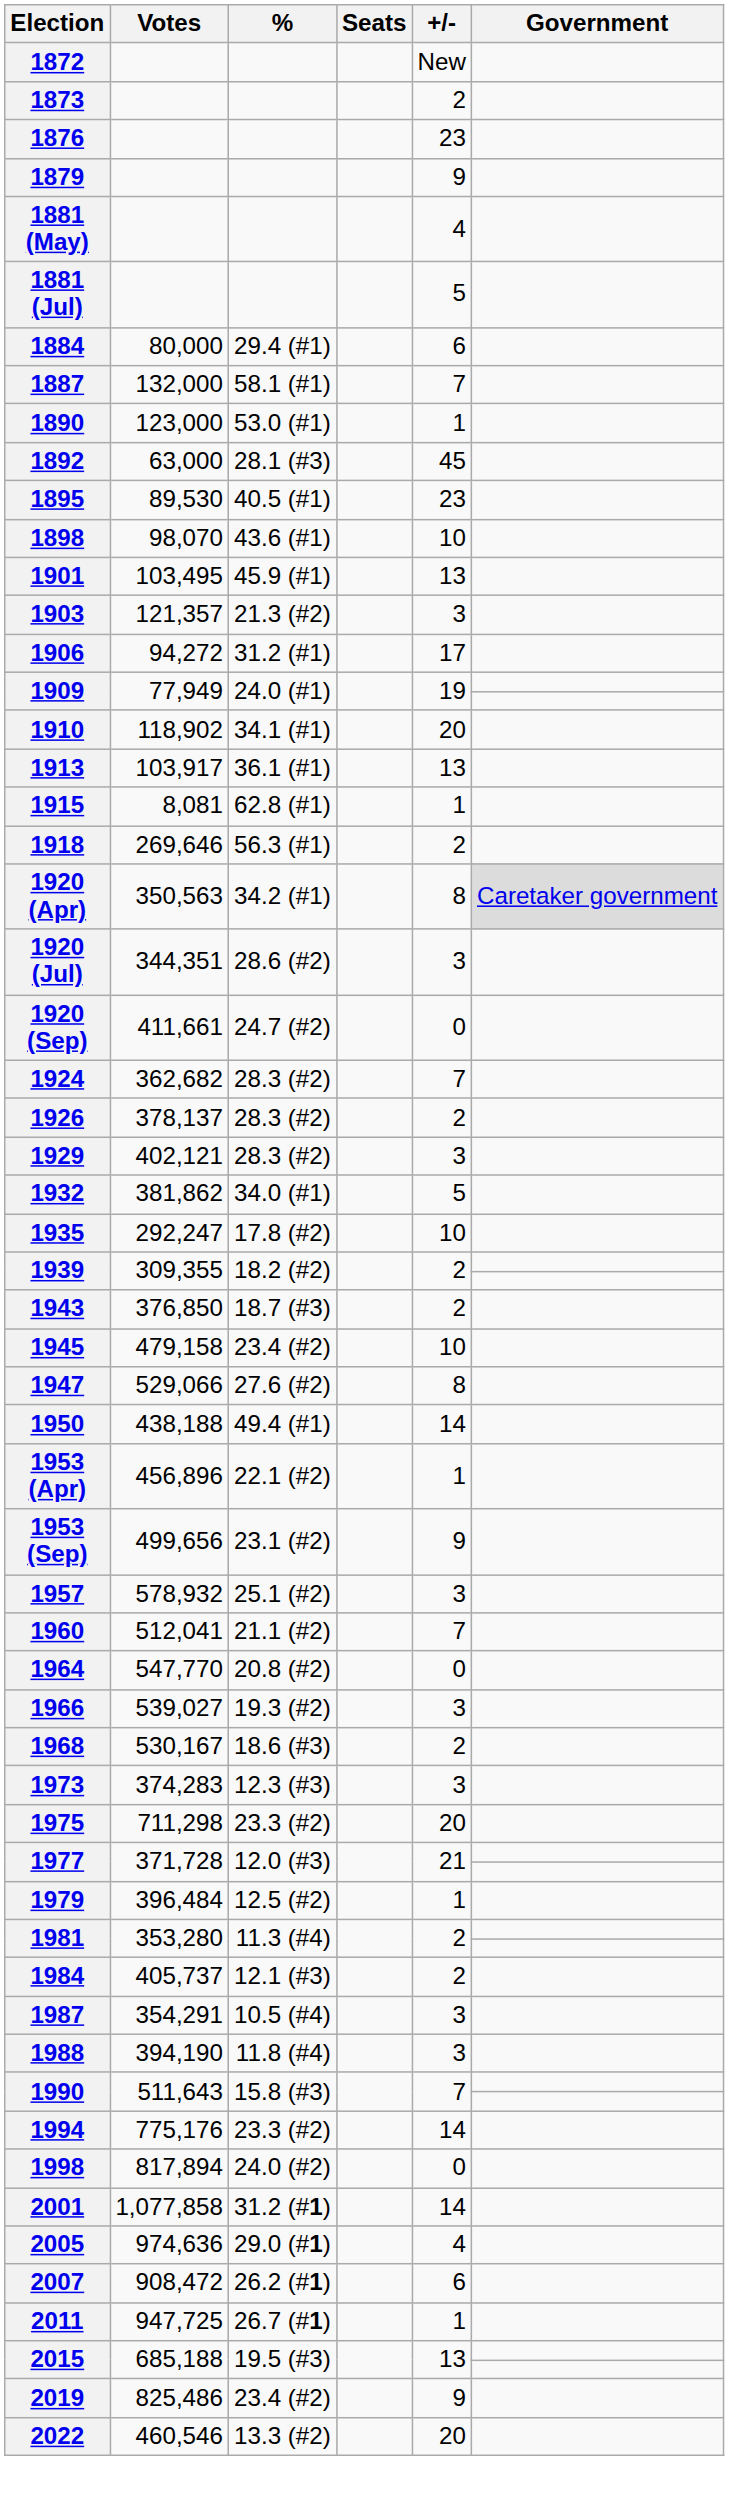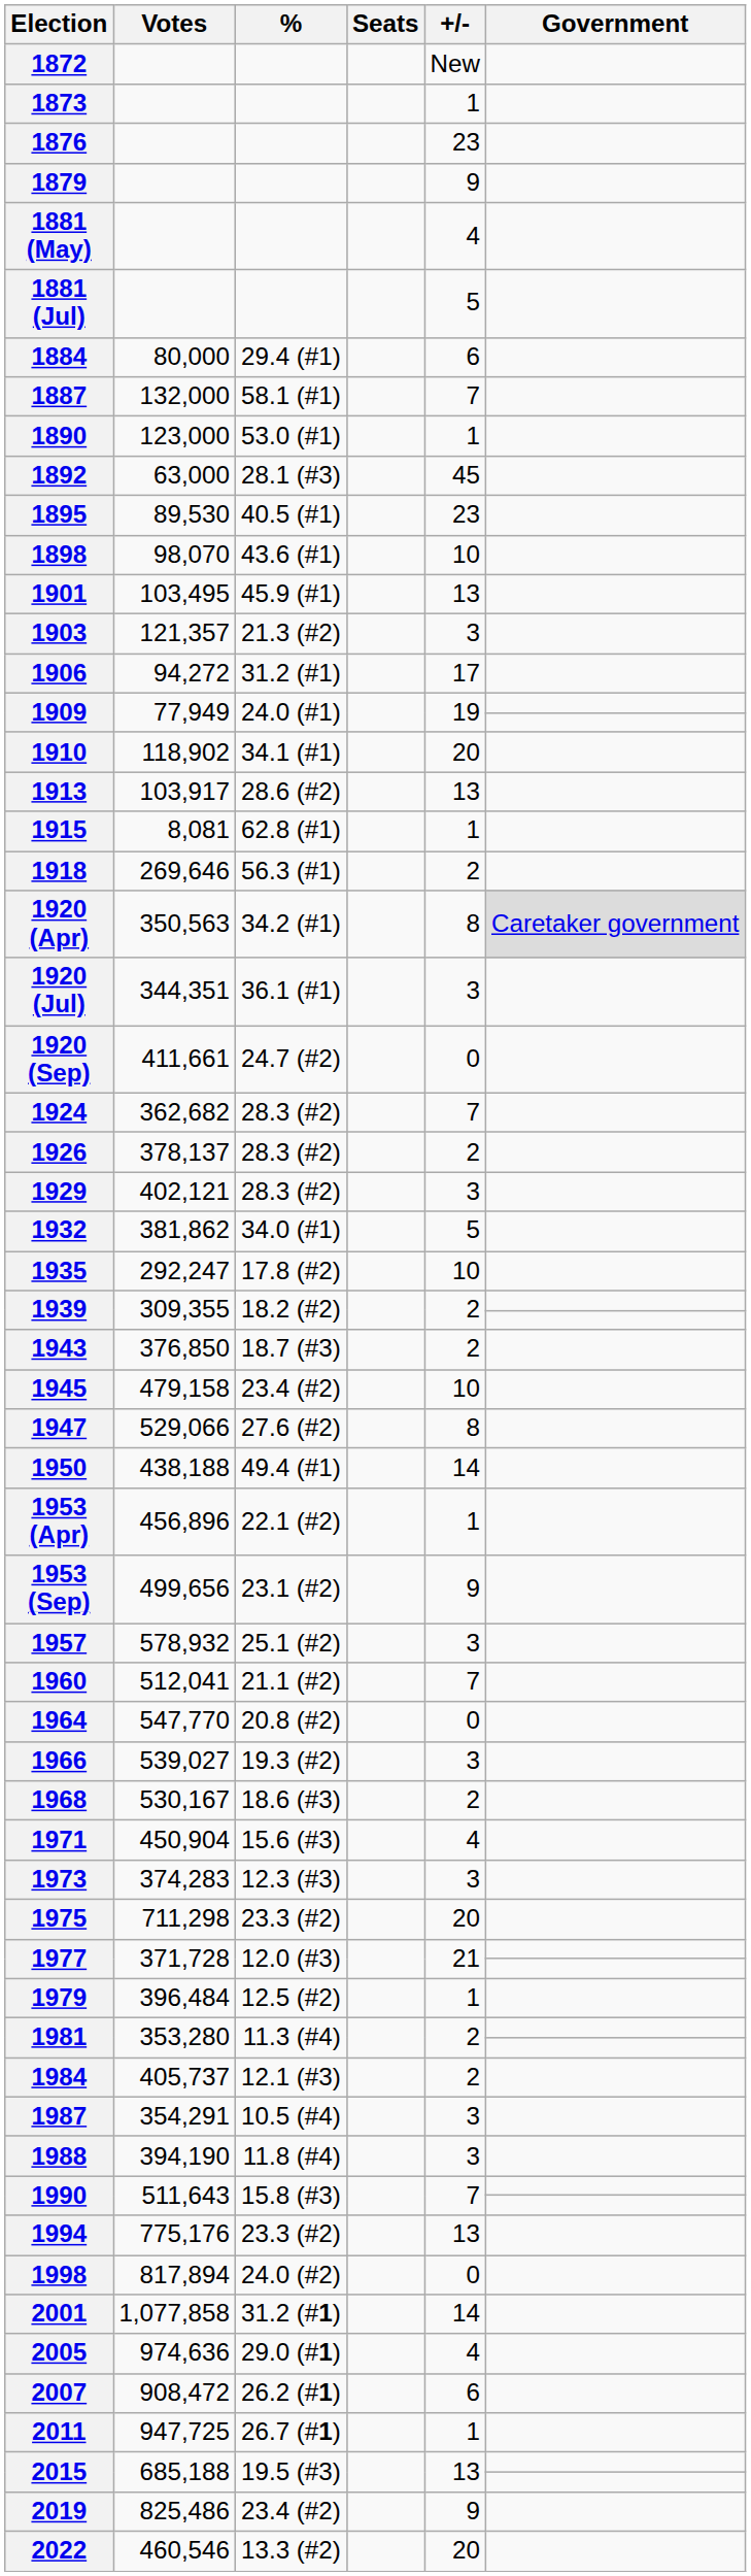1873 | +/-: 2 -> 1
1913 | %: 36.1 (#1) -> 28.6 (#2)
1920 (Jul) | %: 28.6 (#2) -> 36.1 (#1)
+ row: 1971 | 450,904 | 15.6 (#3) | 4
1994 | +/-: 14 -> 13
